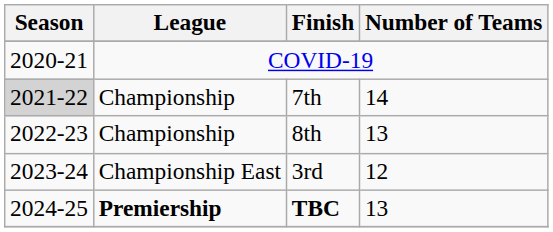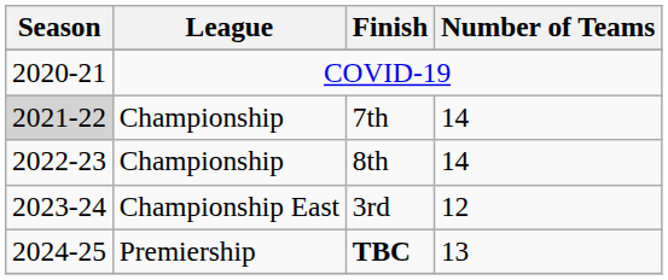8th | Number of Teams: 13 -> 14
TBC | League: bold -> normal
